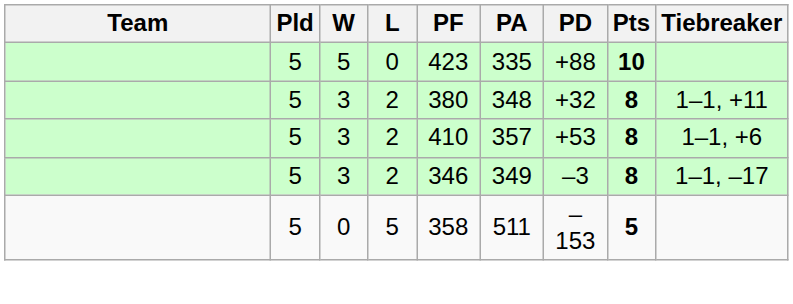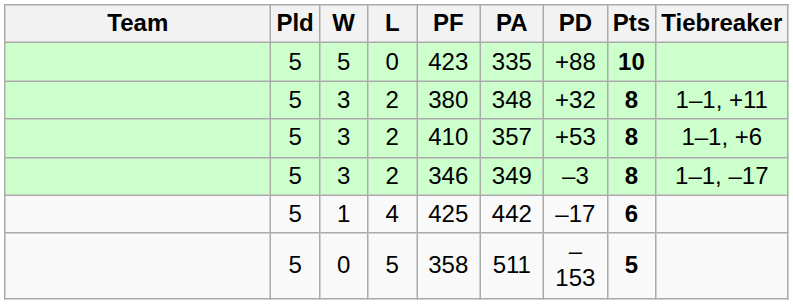+ row: 5 | 1 | 4 | 425 | 442 | –17 | 6
